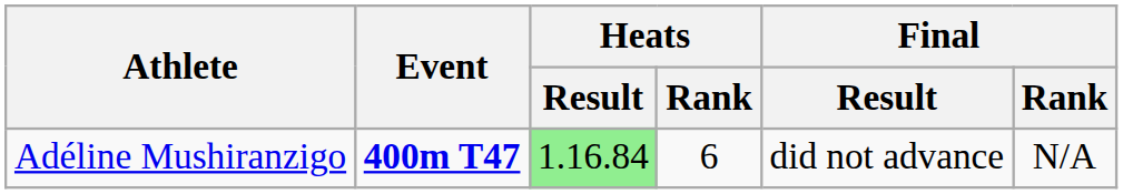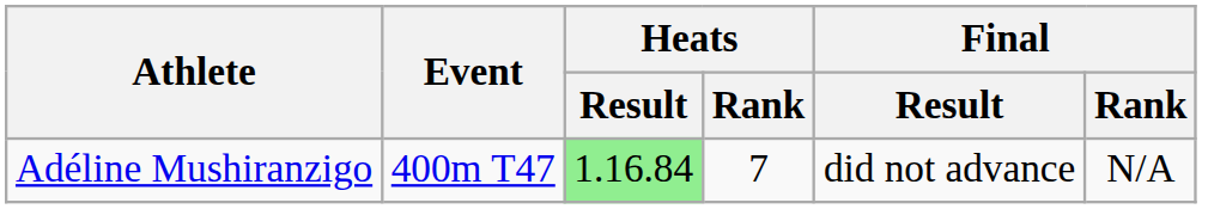Adéline Mushiranzigo | Event: bold -> normal
Adéline Mushiranzigo | Heats / Rank: 6 -> 7
